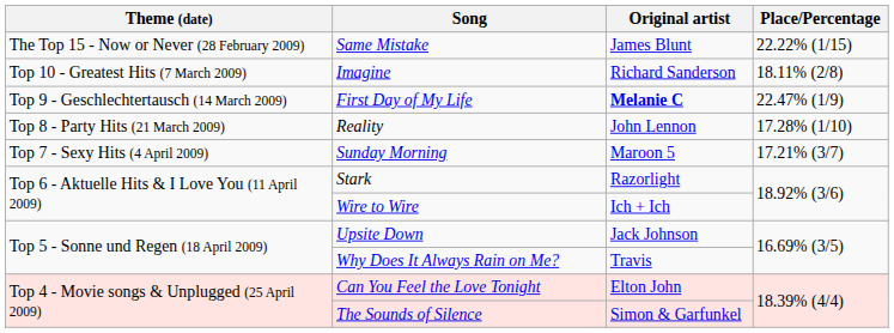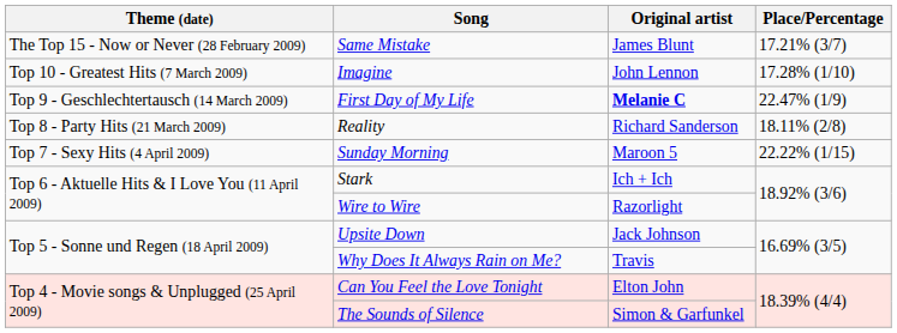Same Mistake | Place/Percentage: 22.22% (1/15) -> 17.21% (3/7)
Imagine | Original artist: Richard Sanderson -> John Lennon
Imagine | Place/Percentage: 18.11% (2/8) -> 17.28% (1/10)
Reality | Original artist: John Lennon -> Richard Sanderson
Reality | Place/Percentage: 17.28% (1/10) -> 18.11% (2/8)
Sunday Morning | Place/Percentage: 17.21% (3/7) -> 22.22% (1/15)
Stark | Original artist: Razorlight -> Ich + Ich
Wire to Wire | Original artist: Ich + Ich -> Razorlight
